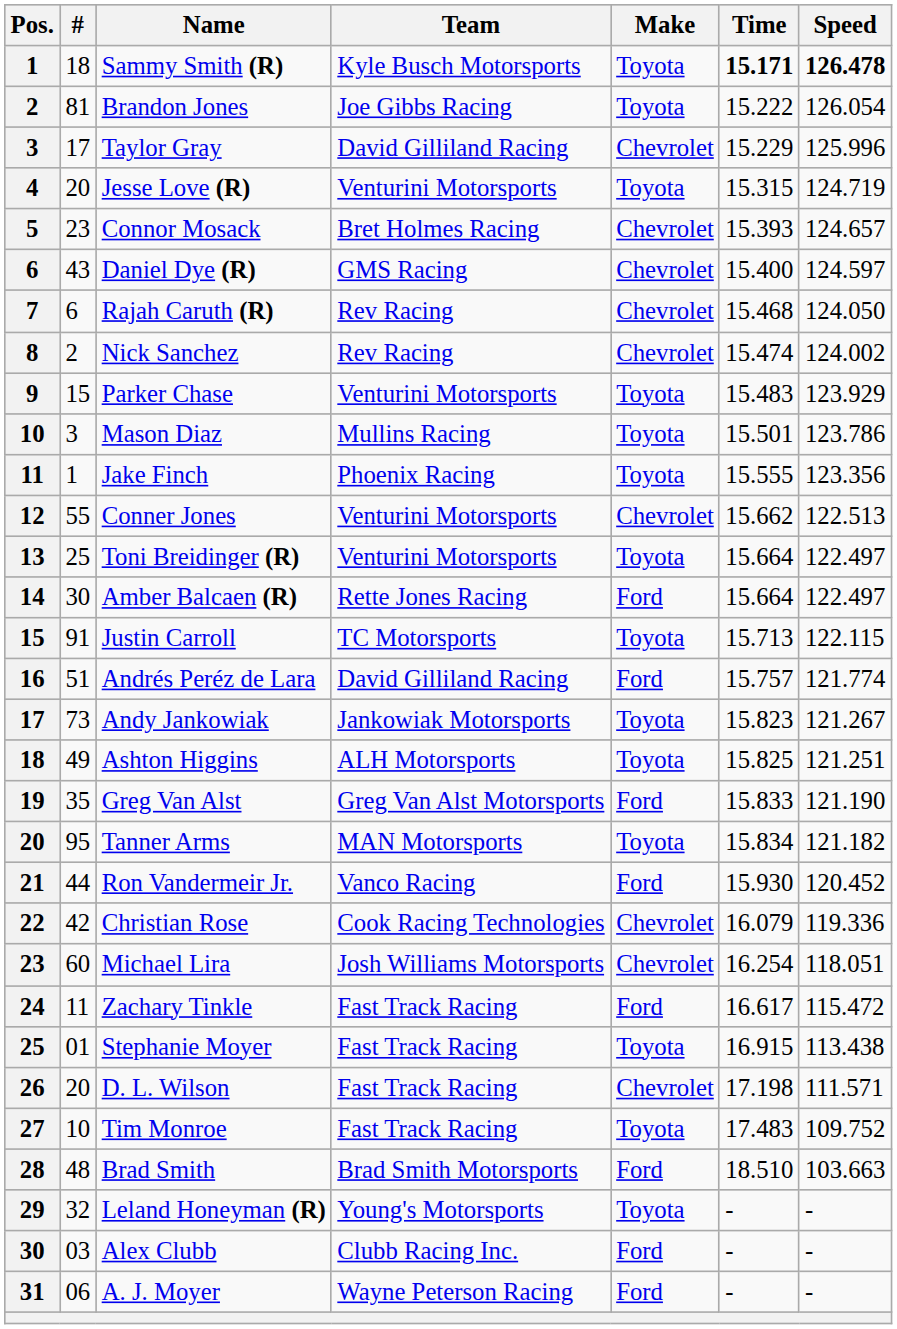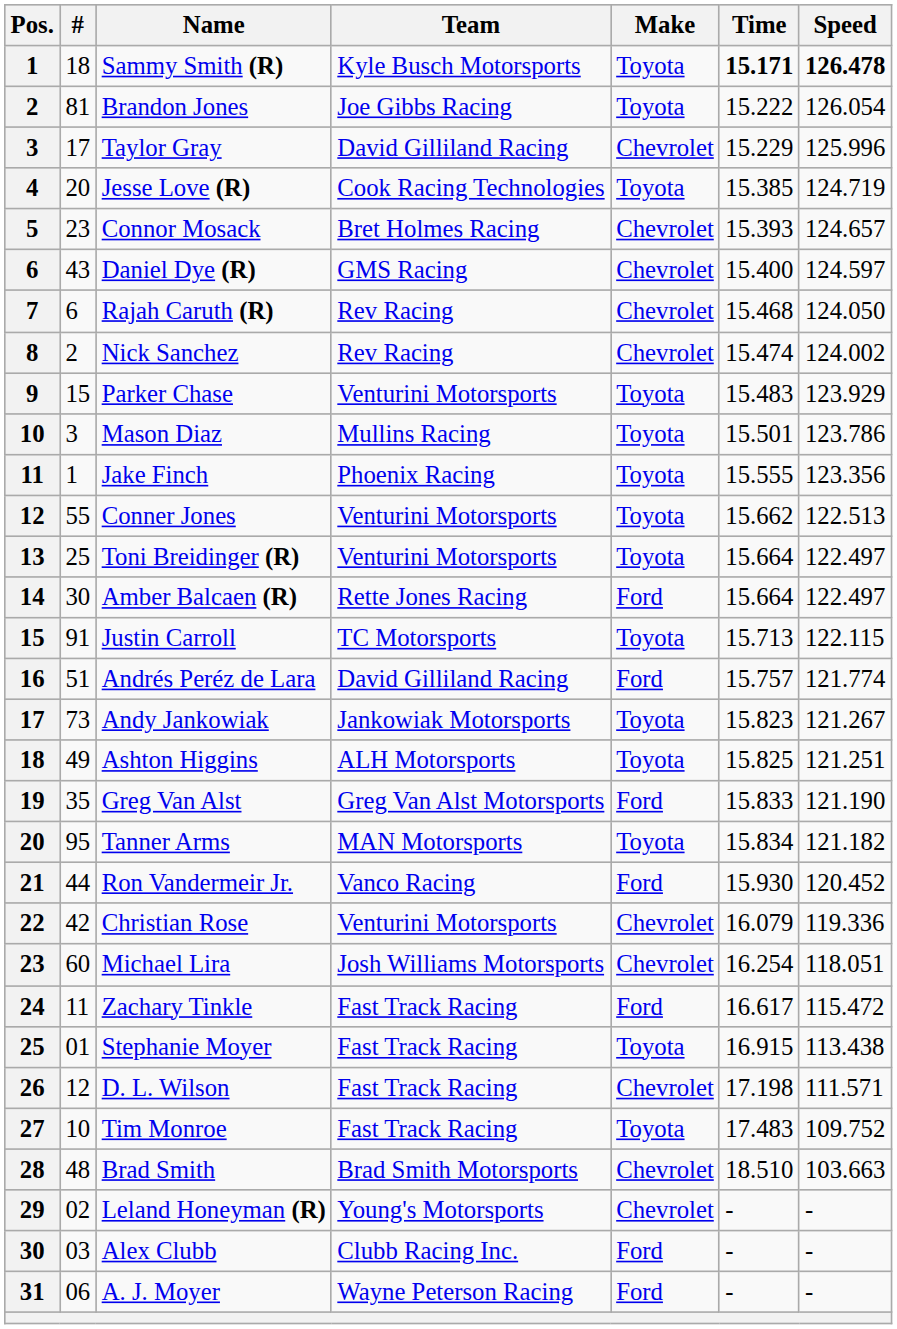Jesse Love (R) | Team: Venturini Motorsports -> Cook Racing Technologies
Jesse Love (R) | Time: 15.315 -> 15.385
Conner Jones | Make: Chevrolet -> Toyota
Christian Rose | Team: Cook Racing Technologies -> Venturini Motorsports
D. L. Wilson | #: 20 -> 12
Brad Smith | Make: Ford -> Chevrolet
Leland Honeyman (R) | #: 32 -> 02
Leland Honeyman (R) | Make: Toyota -> Chevrolet
